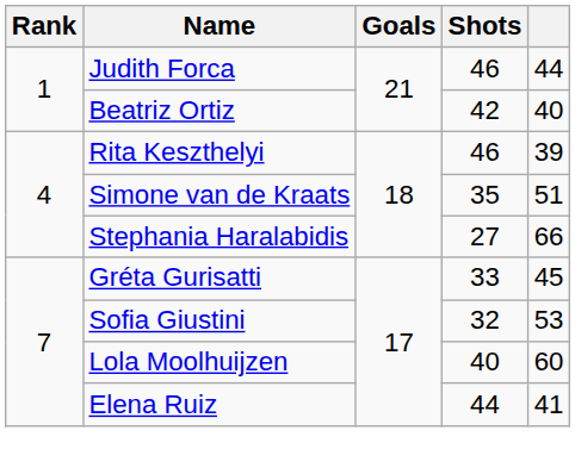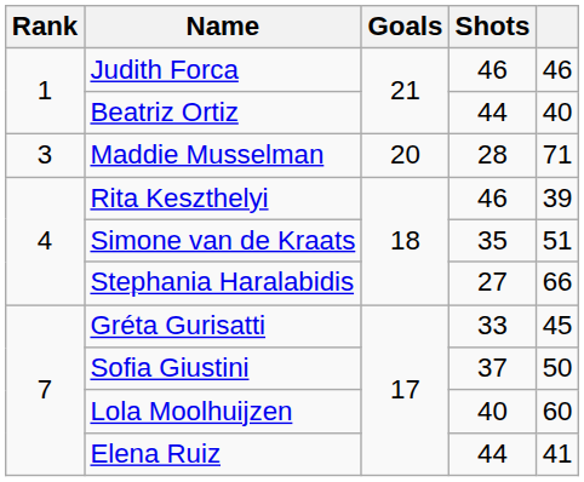Judith Forca | column 5: 44 -> 46
Beatriz Ortiz | Shots: 42 -> 44
+ row: 3 | Maddie Musselman | 20 | 28 | 71
Sofia Giustini | Shots: 32 -> 37
Sofia Giustini | column 5: 53 -> 50
